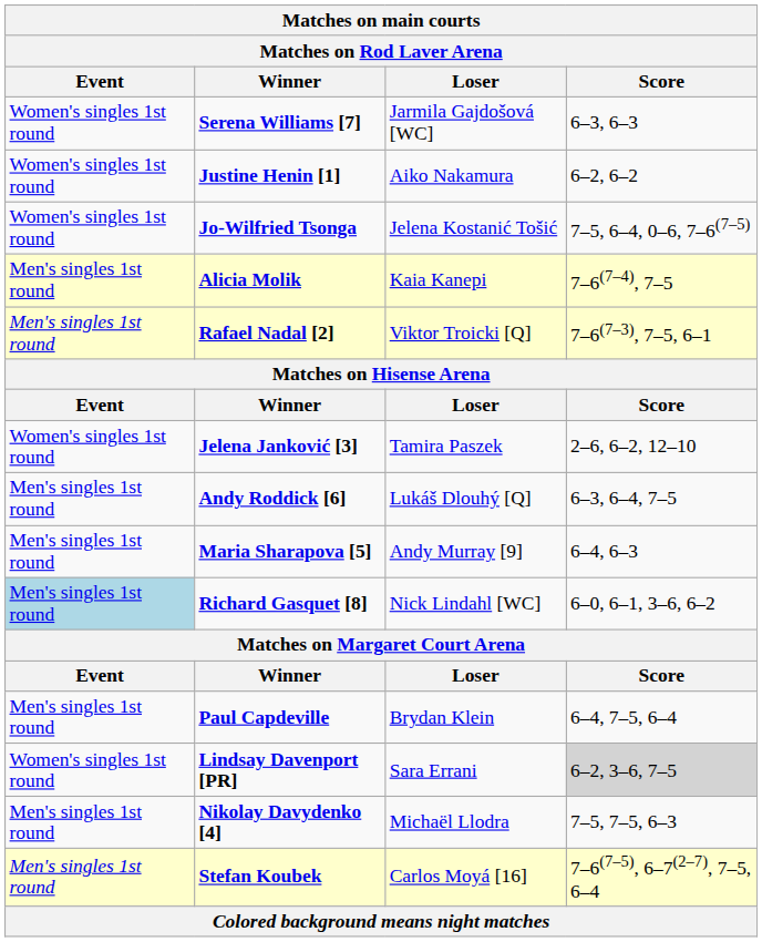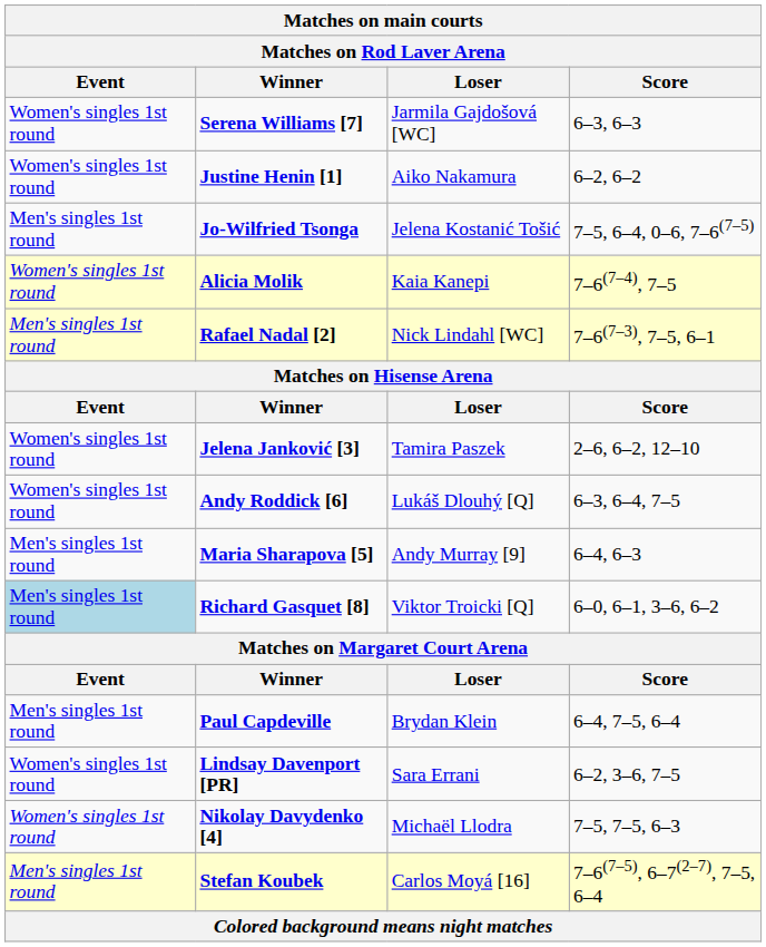Jo-Wilfried Tsonga | Event: Women's singles 1st round -> Men's singles 1st round
Alicia Molik | Event: Men's singles 1st round -> Women's singles 1st round
Rafael Nadal [2] | Loser: Viktor Troicki [Q] -> Nick Lindahl [WC]
Andy Roddick [6] | Event: Men's singles 1st round -> Women's singles 1st round
Richard Gasquet [8] | Loser: Nick Lindahl [WC] -> Viktor Troicki [Q]
Lindsay Davenport [PR] | Score: lightgrey background -> no background
Nikolay Davydenko [4] | Event: Men's singles 1st round -> Women's singles 1st round
